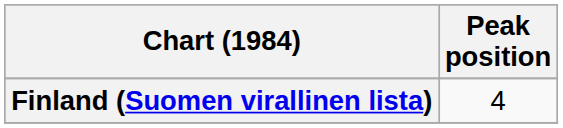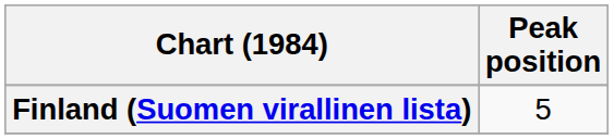Finland (Suomen virallinen lista) | Peak position: 4 -> 5
